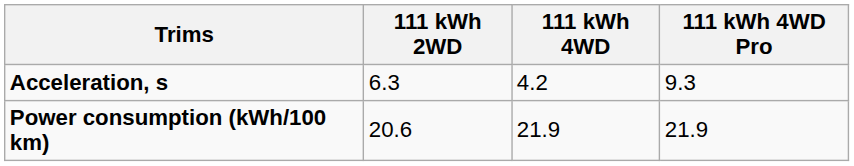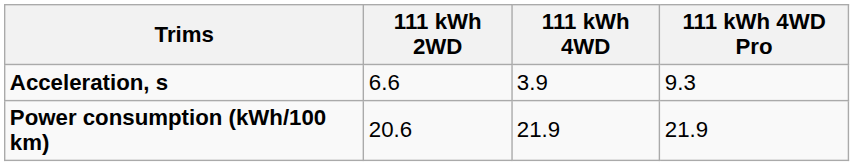Acceleration, s | 111 kWh 2WD: 6.3 -> 6.6
Acceleration, s | 111 kWh 4WD: 4.2 -> 3.9
